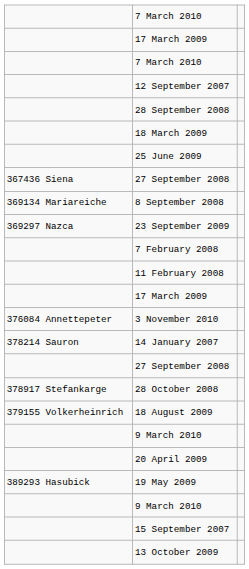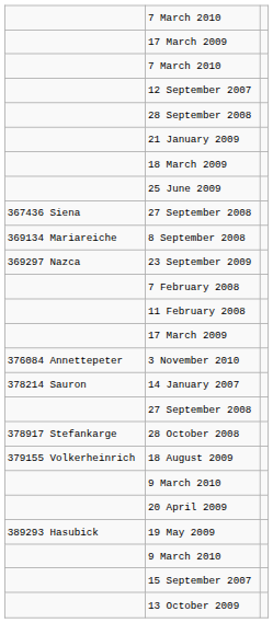+ row: 21 January 2009
